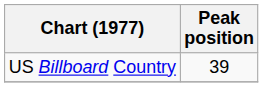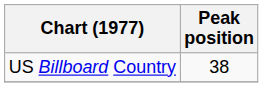US Billboard Country | Peak position: 39 -> 38
